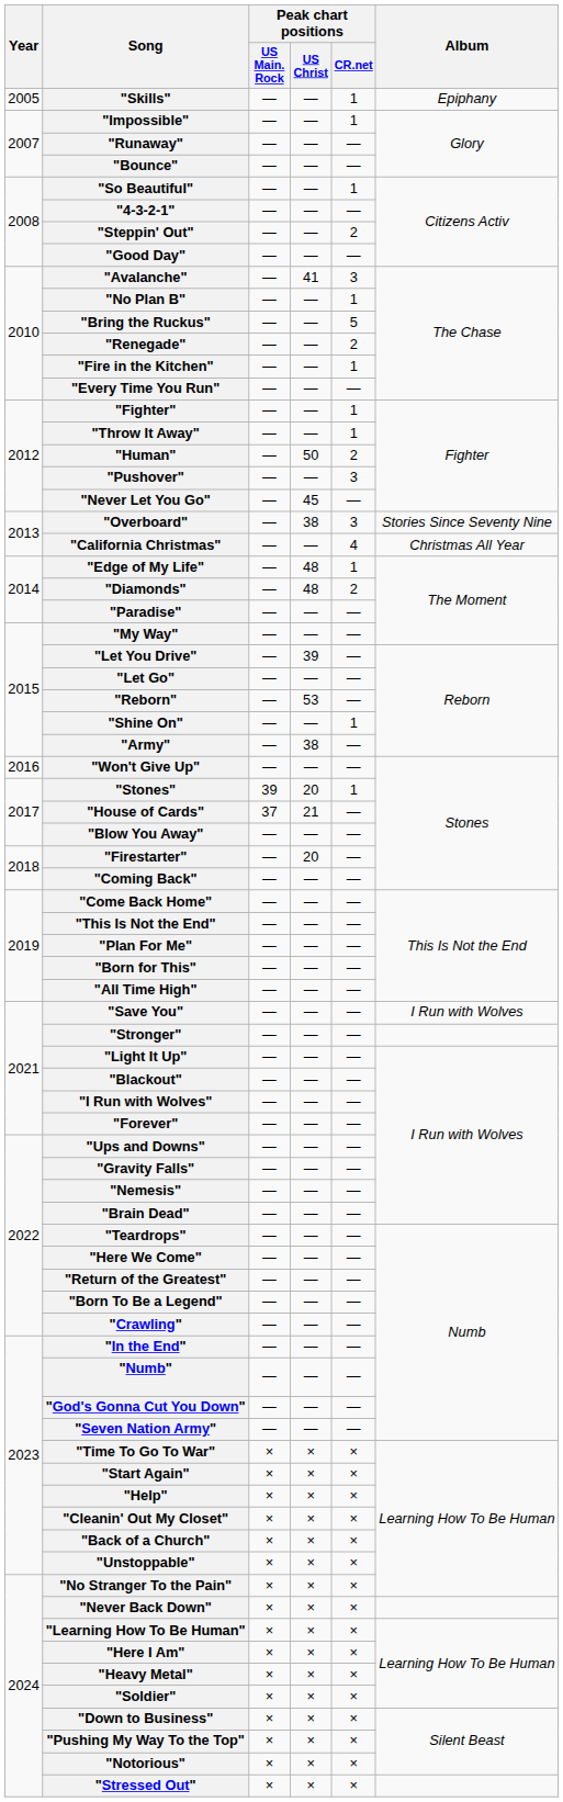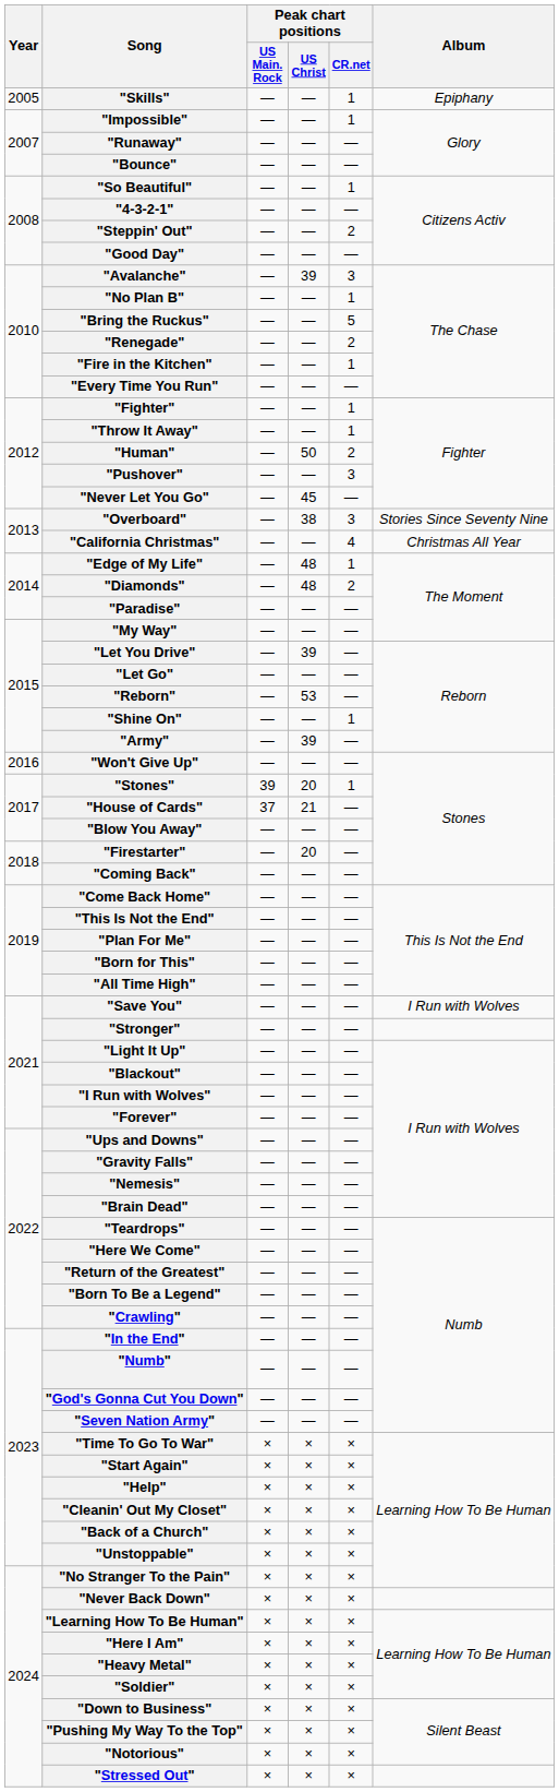"Avalanche" | Peak chart positions / US Christ: 41 -> 39
"Army" | Peak chart positions / US Christ: 38 -> 39
